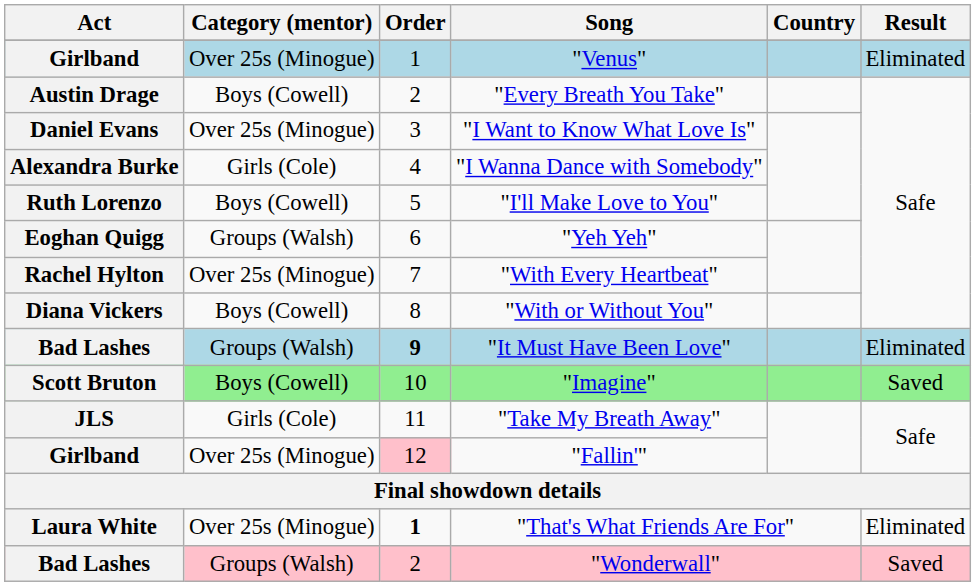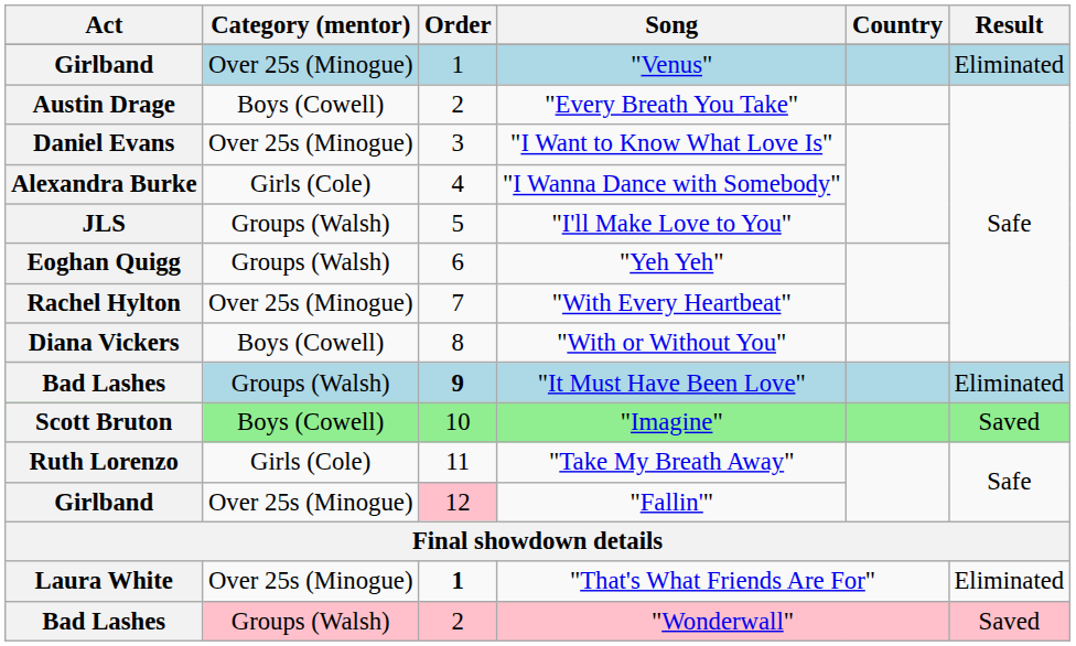"I'll Make Love to You" | Act: Ruth Lorenzo -> JLS
"I'll Make Love to You" | Category (mentor): Boys (Cowell) -> Groups (Walsh)
"Take My Breath Away" | Act: JLS -> Ruth Lorenzo
